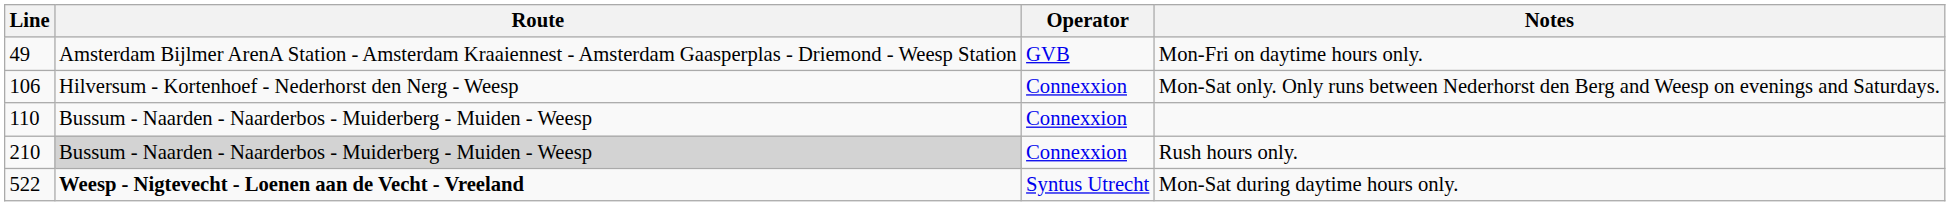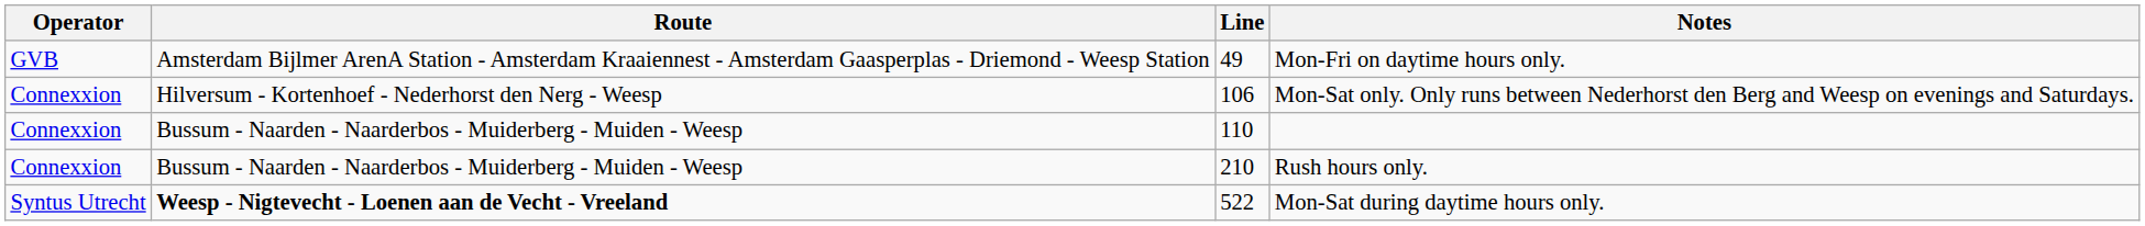columns swapped: Line <-> Operator
Rush hours only. | Route: lightgrey background -> no background
